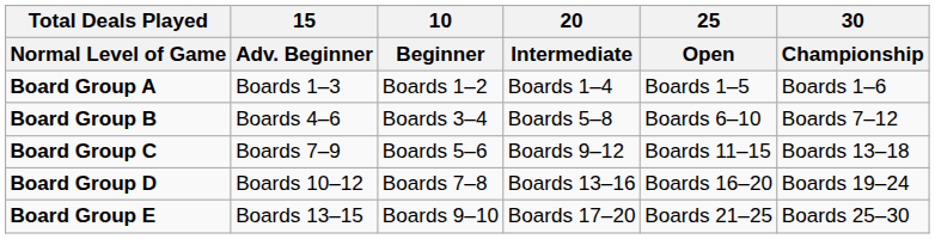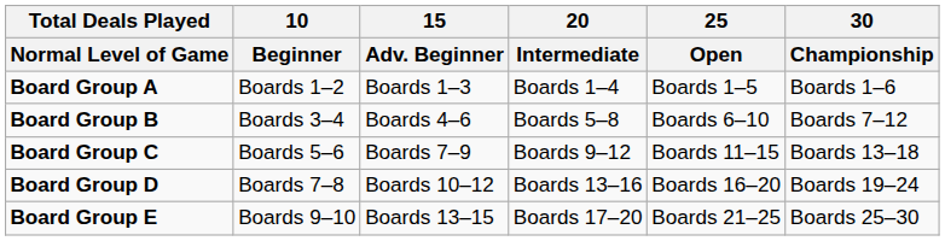columns swapped: 10 / Beginner <-> 15 / Adv. Beginner
